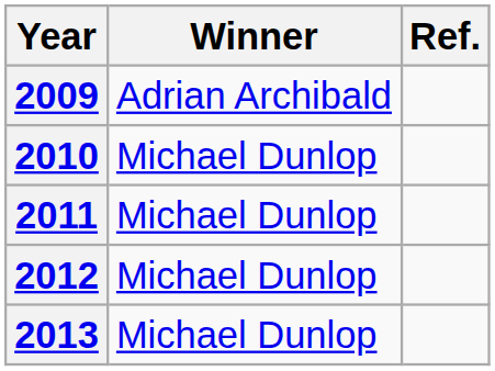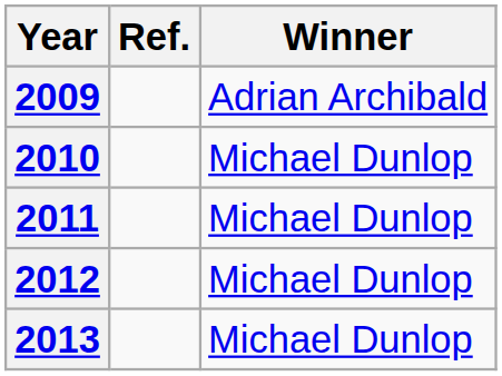columns swapped: Winner <-> Ref.
